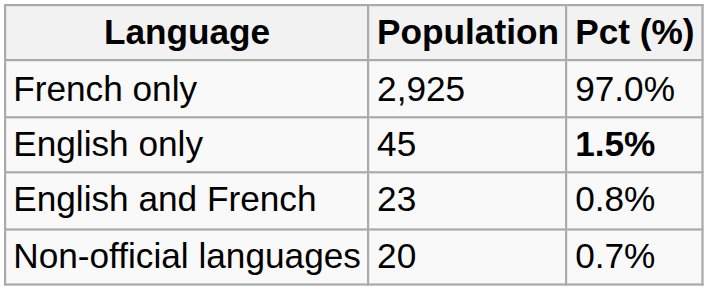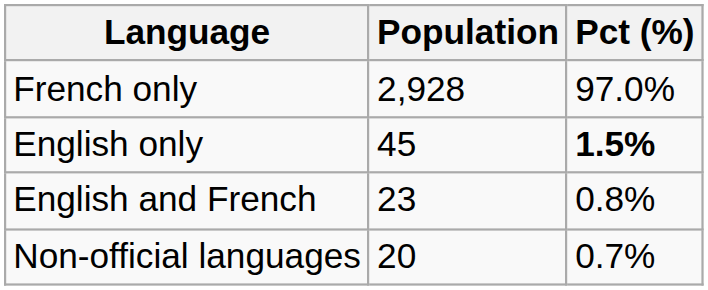French only | Population: 2,925 -> 2,928
